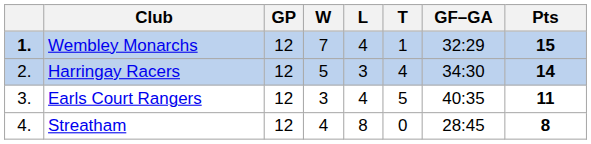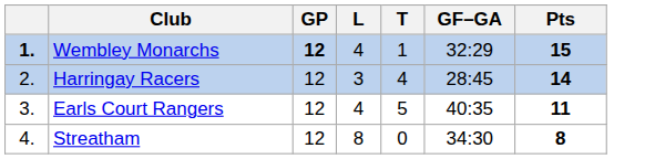- column: W | 7 | 5 | 3 | 4
Wembley Monarchs | GP: normal -> bold
Harringay Racers | GF–GA: 34:30 -> 28:45
Streatham | GF–GA: 28:45 -> 34:30
